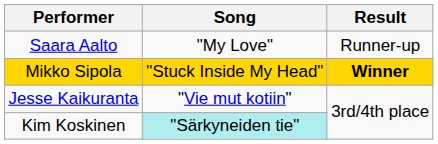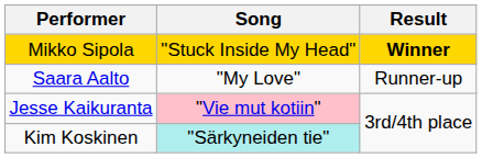rows swapped: Mikko Sipola <-> Saara Aalto
Jesse Kaikuranta | Song: no background -> pink background
